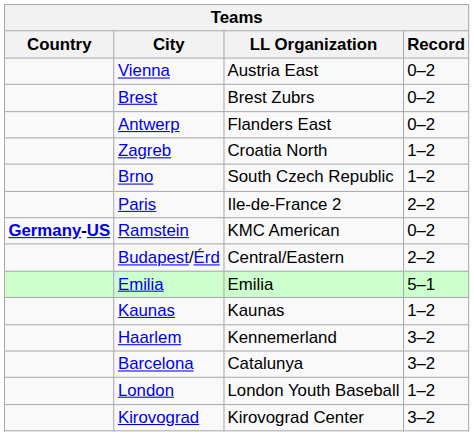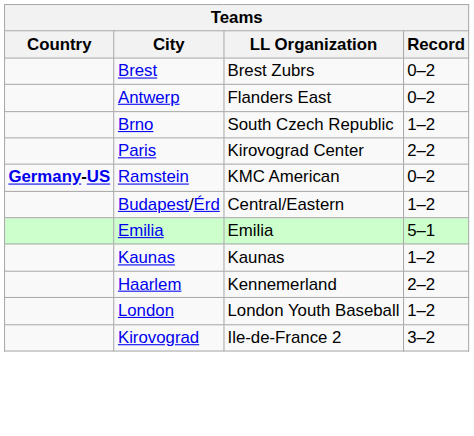- row: Vienna | Austria East | 0–2
- row: Zagreb | Croatia North | 1–2
Paris | LL Organization: Ile-de-France 2 -> Kirovograd Center
Budapest/Érd | Record: 2–2 -> 1–2
Haarlem | Record: 3–2 -> 2–2
- row: Barcelona | Catalunya | 3–2
Kirovograd | LL Organization: Kirovograd Center -> Ile-de-France 2
